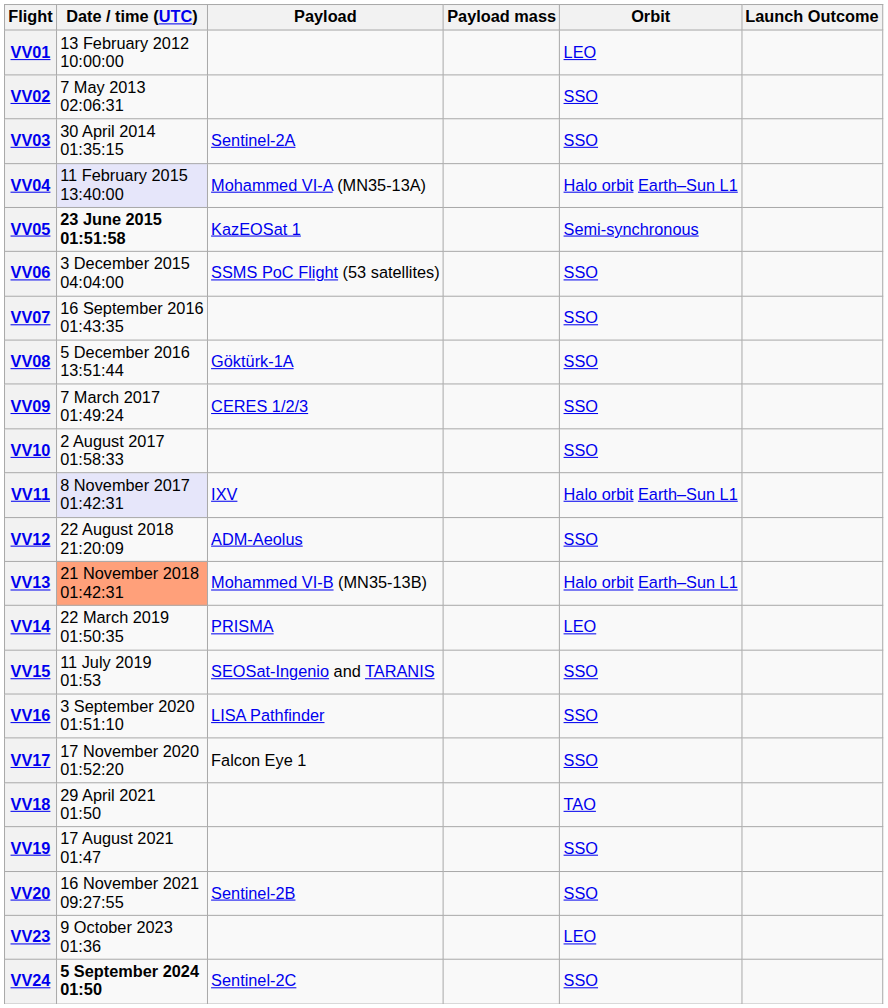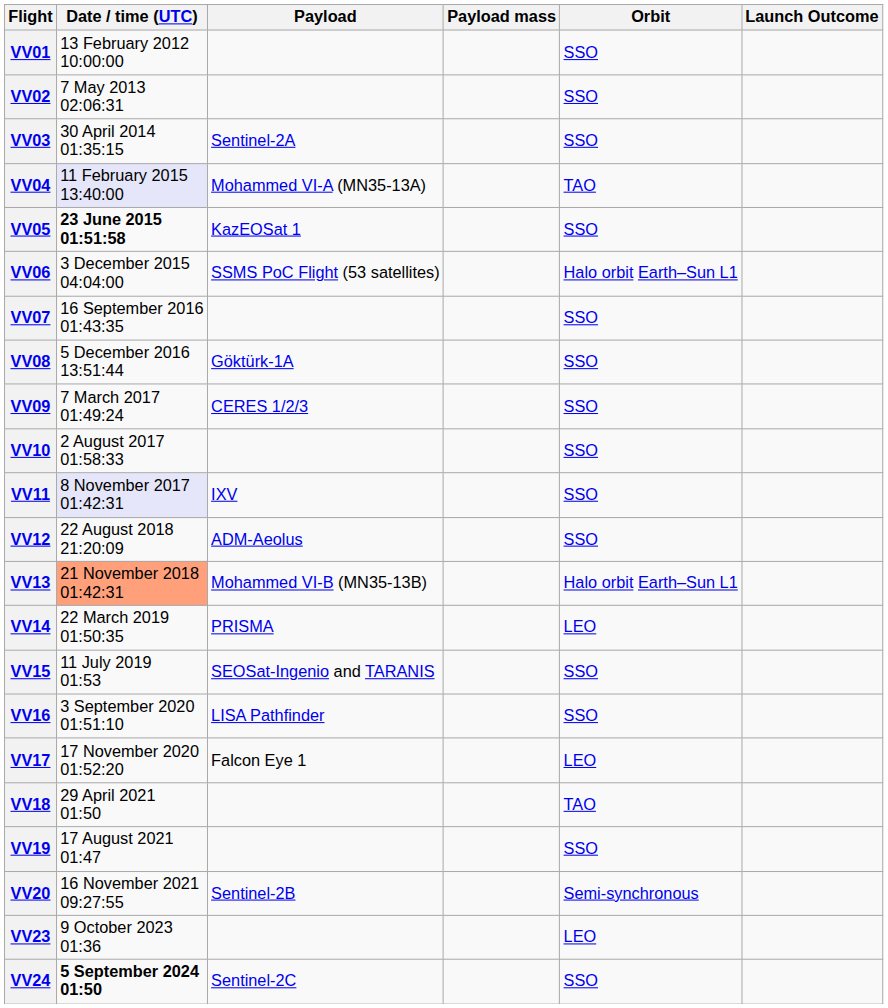VV01 | Orbit: LEO -> SSO
VV04 | Orbit: Halo orbit Earth–Sun L1 -> TAO
VV05 | Orbit: Semi-synchronous -> SSO
VV06 | Orbit: SSO -> Halo orbit Earth–Sun L1
VV11 | Orbit: Halo orbit Earth–Sun L1 -> SSO
VV17 | Orbit: SSO -> LEO
VV20 | Orbit: SSO -> Semi-synchronous
